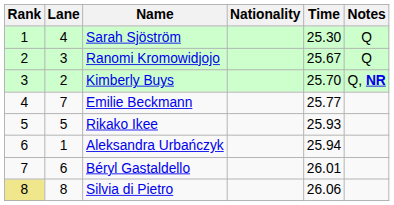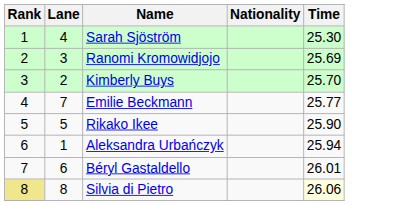- column: Notes | Q | Q | Q, NR
Ranomi Kromowidjojo | Time: 25.67 -> 25.69
Rikako Ikee | Time: 25.93 -> 25.90
Silvia di Pietro | Time: no background -> lightyellow background
